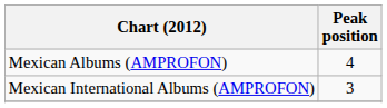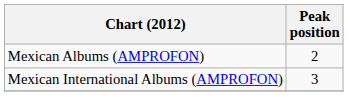Mexican Albums (AMPROFON) | Peak position: 4 -> 2
